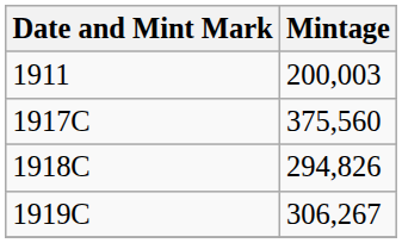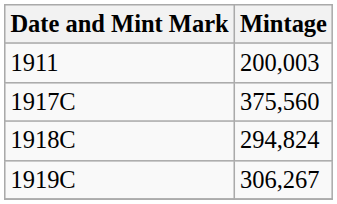1918C | Mintage: 294,826 -> 294,824
